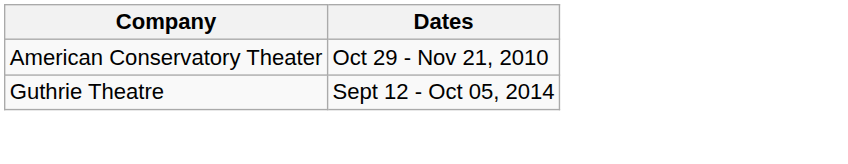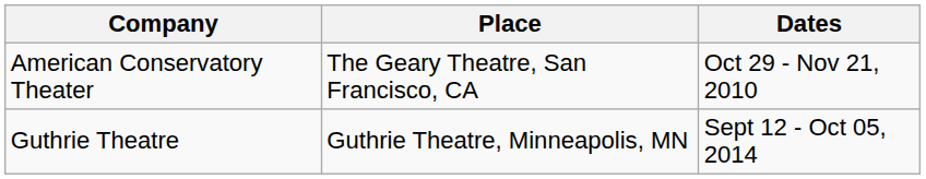+ column: Place | The Geary Theatre, San Francisco, CA | Guthrie Theatre, Minneapolis, MN
